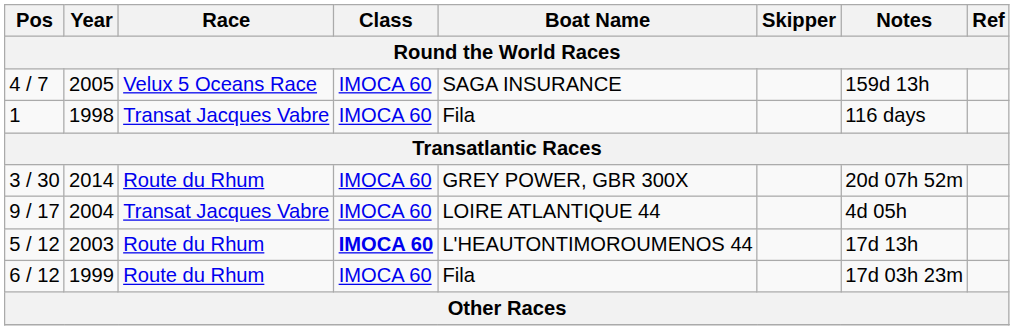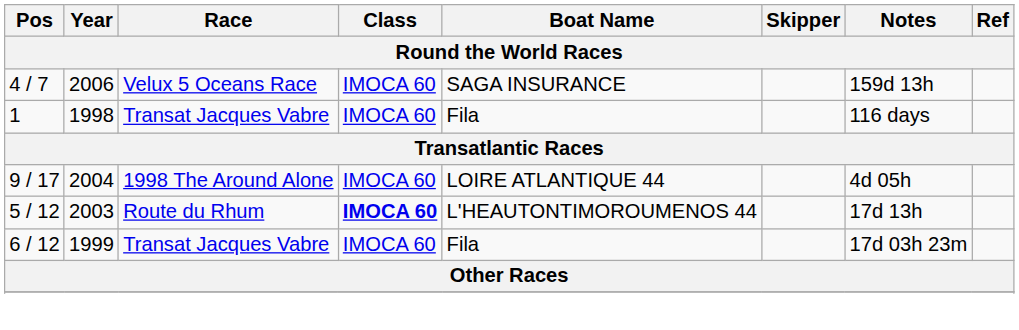4 / 7 | Year: 2005 -> 2006
- row: 3 / 30 | 2014 | Route du Rhum | IMOCA 60 | GREY POWER, GBR 300X | 20d 07h 52m
9 / 17 | Race: Transat Jacques Vabre -> 1998 The Around Alone
6 / 12 | Race: Route du Rhum -> Transat Jacques Vabre
